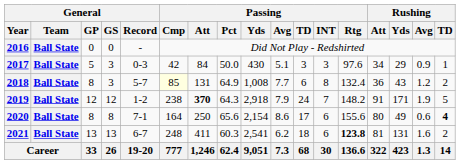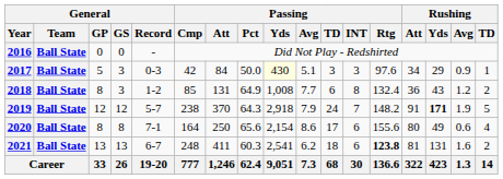2017 | Passing / Yds: no background -> lightyellow background
2018 | General / Record: 5-7 -> 1-2
2018 | Passing / Cmp: lightyellow background -> no background
2019 | General / Record: 1-2 -> 5-7
2019 | Passing / Att: bold -> normal
2019 | Rushing / Yds: normal -> bold
2020 | Rushing / TD: bold -> normal
